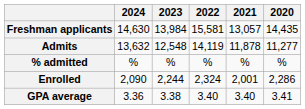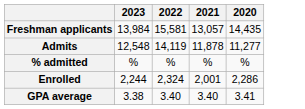- column: 2024 | 14,630 | 13,632 | % | 2,090 | 3.36
